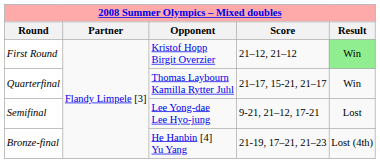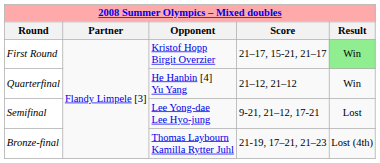First Round | Score: 21–12, 21–12 -> 21–17, 15-21, 21–17
Quarterfinal | Opponent: Thomas Laybourn Kamilla Rytter Juhl -> He Hanbin [4] Yu Yang
Quarterfinal | Score: 21–17, 15-21, 21–17 -> 21–12, 21–12
Bronze-final | Opponent: He Hanbin [4] Yu Yang -> Thomas Laybourn Kamilla Rytter Juhl
